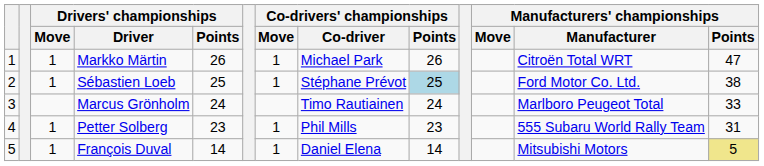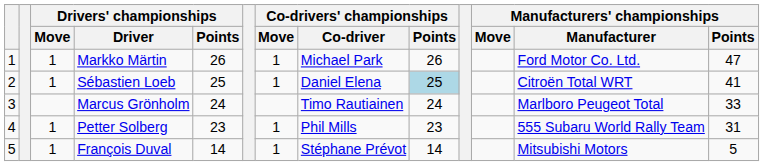Markko Märtin | Manufacturers' championships / Manufacturer: Citroën Total WRT -> Ford Motor Co. Ltd.
Sébastien Loeb | Co-drivers' championships / Co-driver: Stéphane Prévot -> Daniel Elena
Sébastien Loeb | Manufacturers' championships / Manufacturer: Ford Motor Co. Ltd. -> Citroën Total WRT
Sébastien Loeb | Manufacturers' championships / Points: 38 -> 41
François Duval | Co-drivers' championships / Co-driver: Daniel Elena -> Stéphane Prévot
François Duval | Manufacturers' championships / Points: khaki background -> no background
